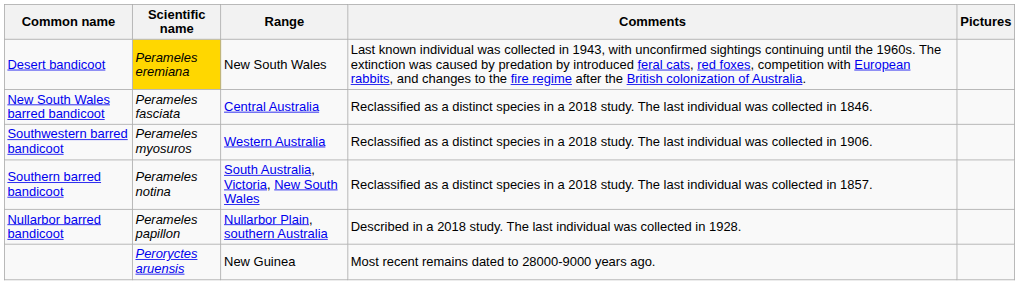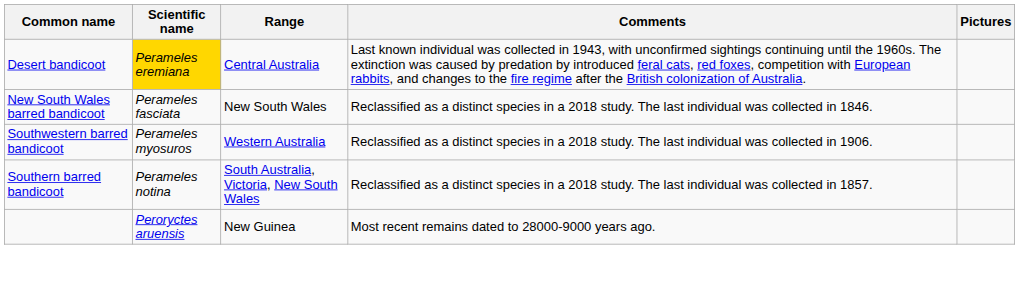Desert bandicoot | Range: New South Wales -> Central Australia
New South Wales barred bandicoot | Range: Central Australia -> New South Wales
- row: Nullarbor barred bandicoot | Perameles papillon | Nullarbor Plain, southern Australia | Described in a 2018 study. The last individual was collected in 1928.
